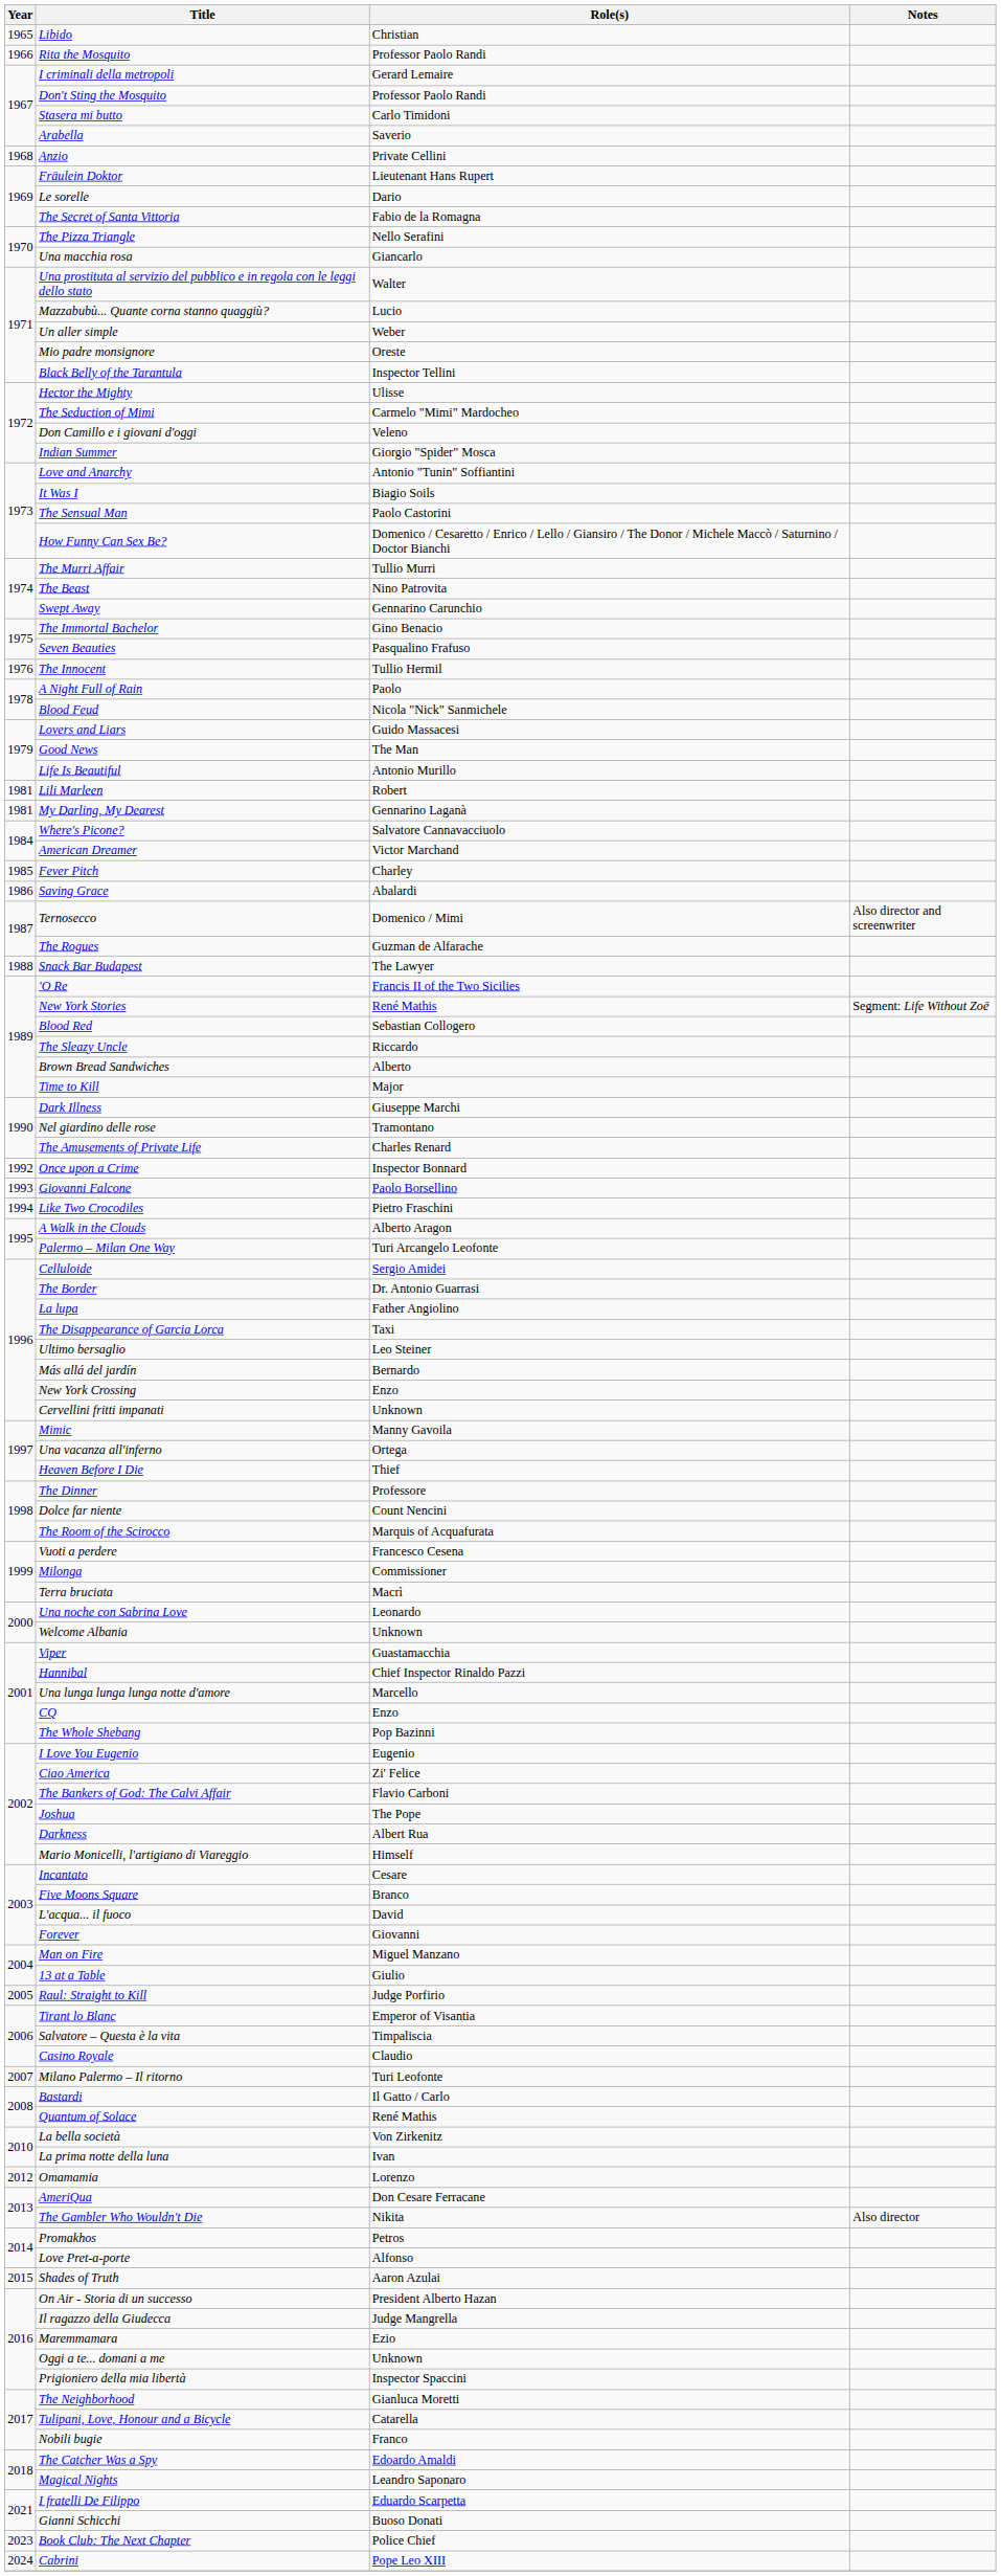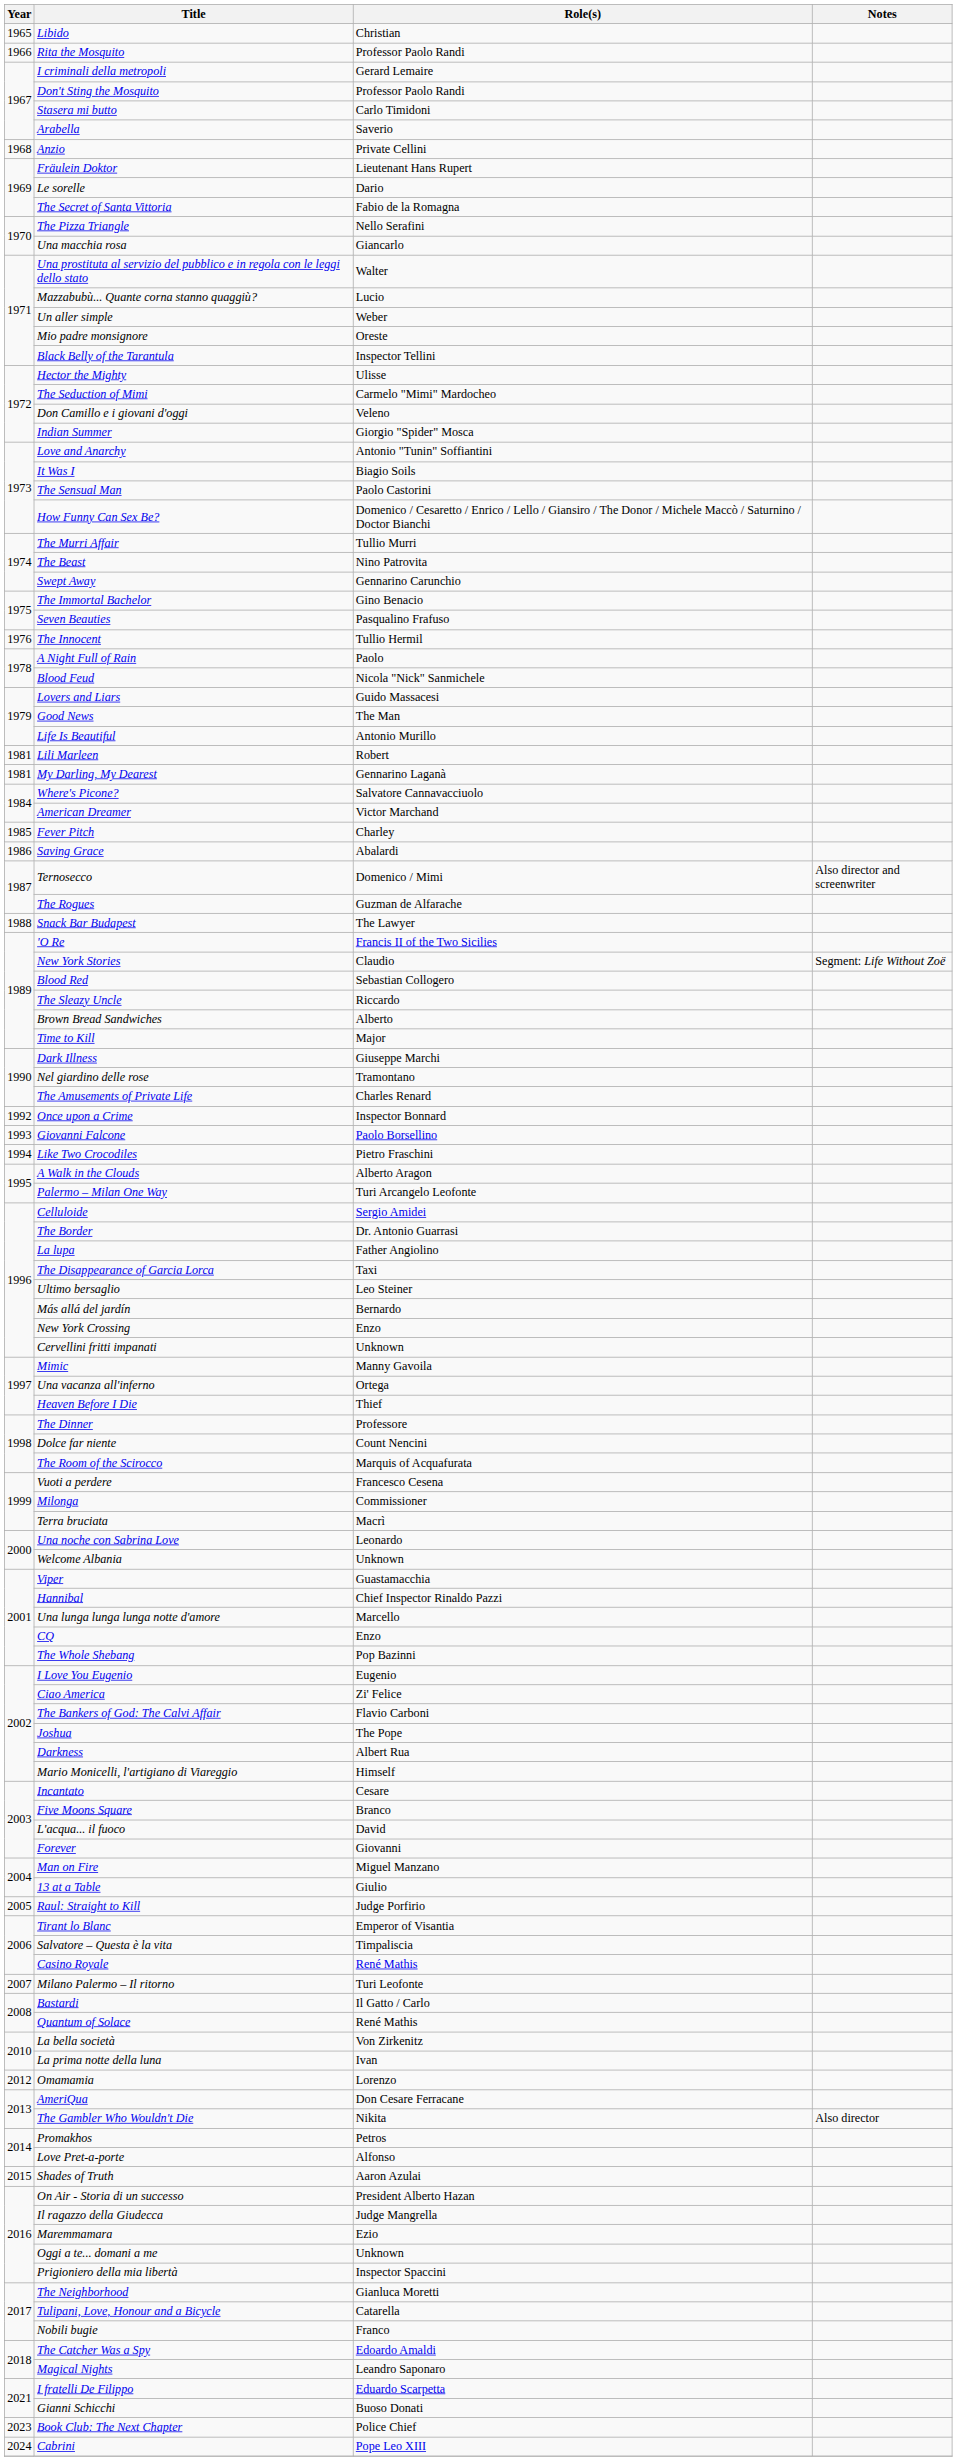New York Stories | Role(s): René Mathis -> Claudio
Casino Royale | Role(s): Claudio -> René Mathis
